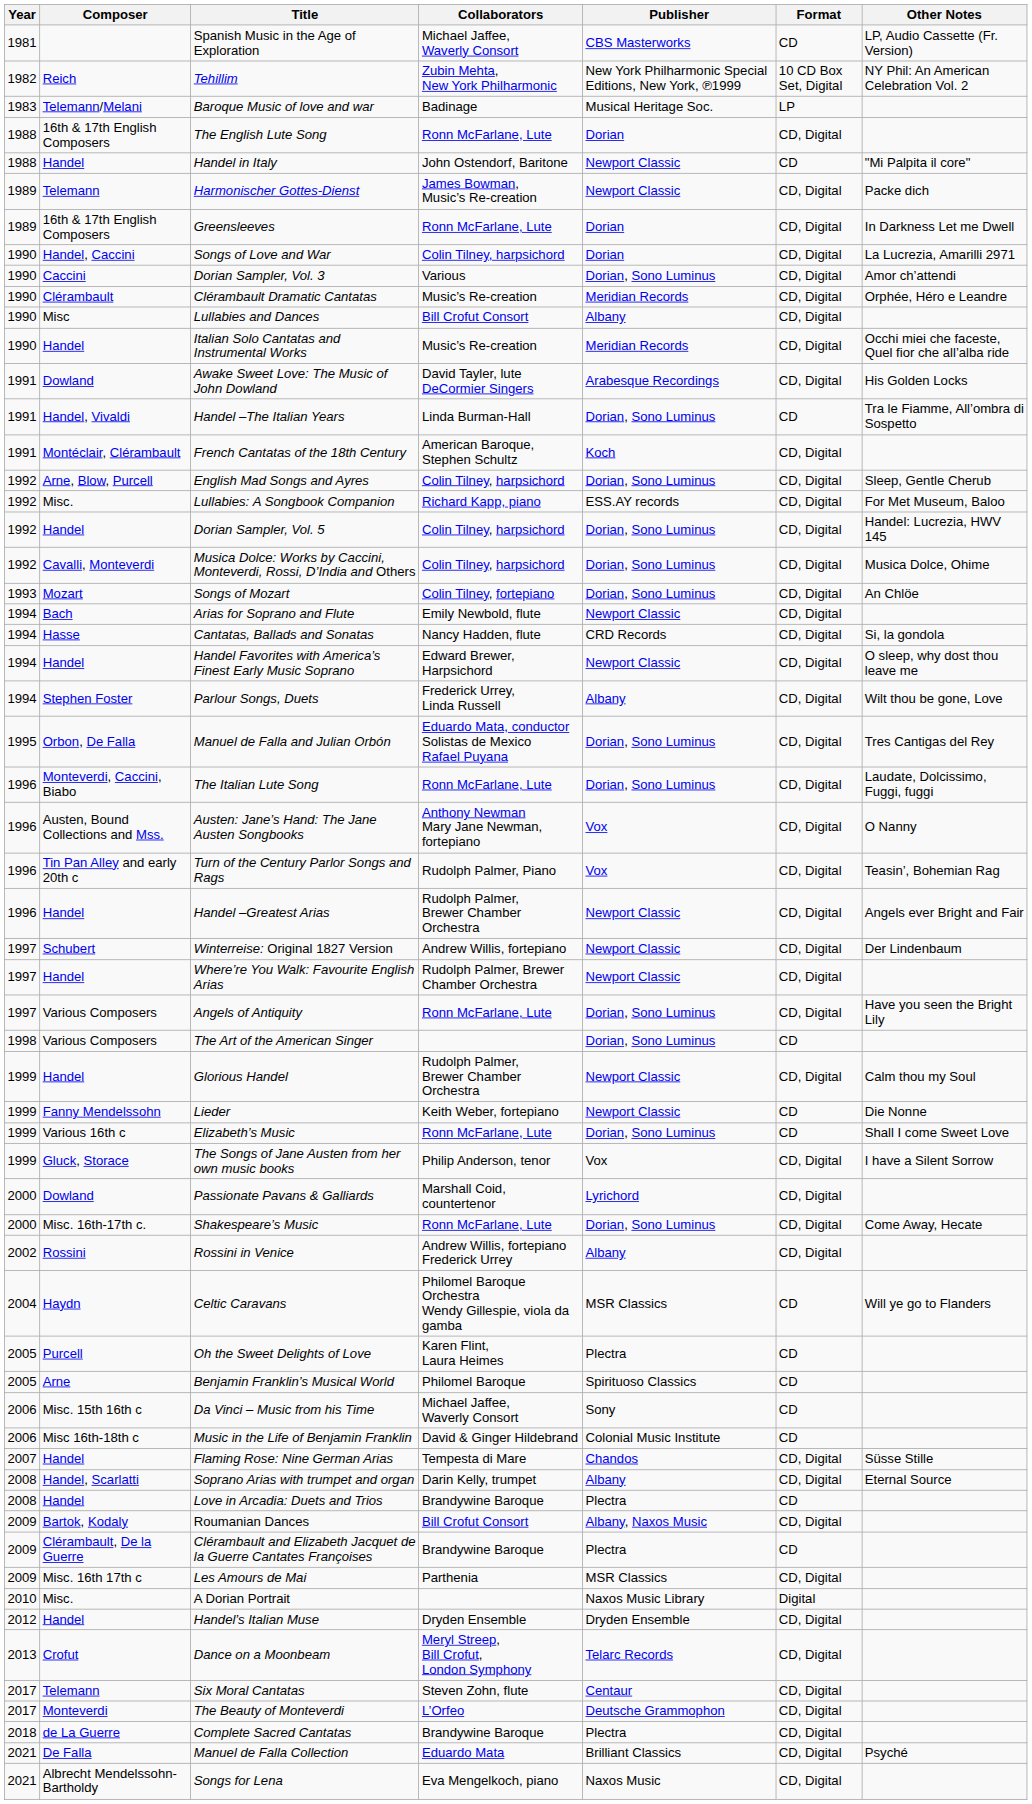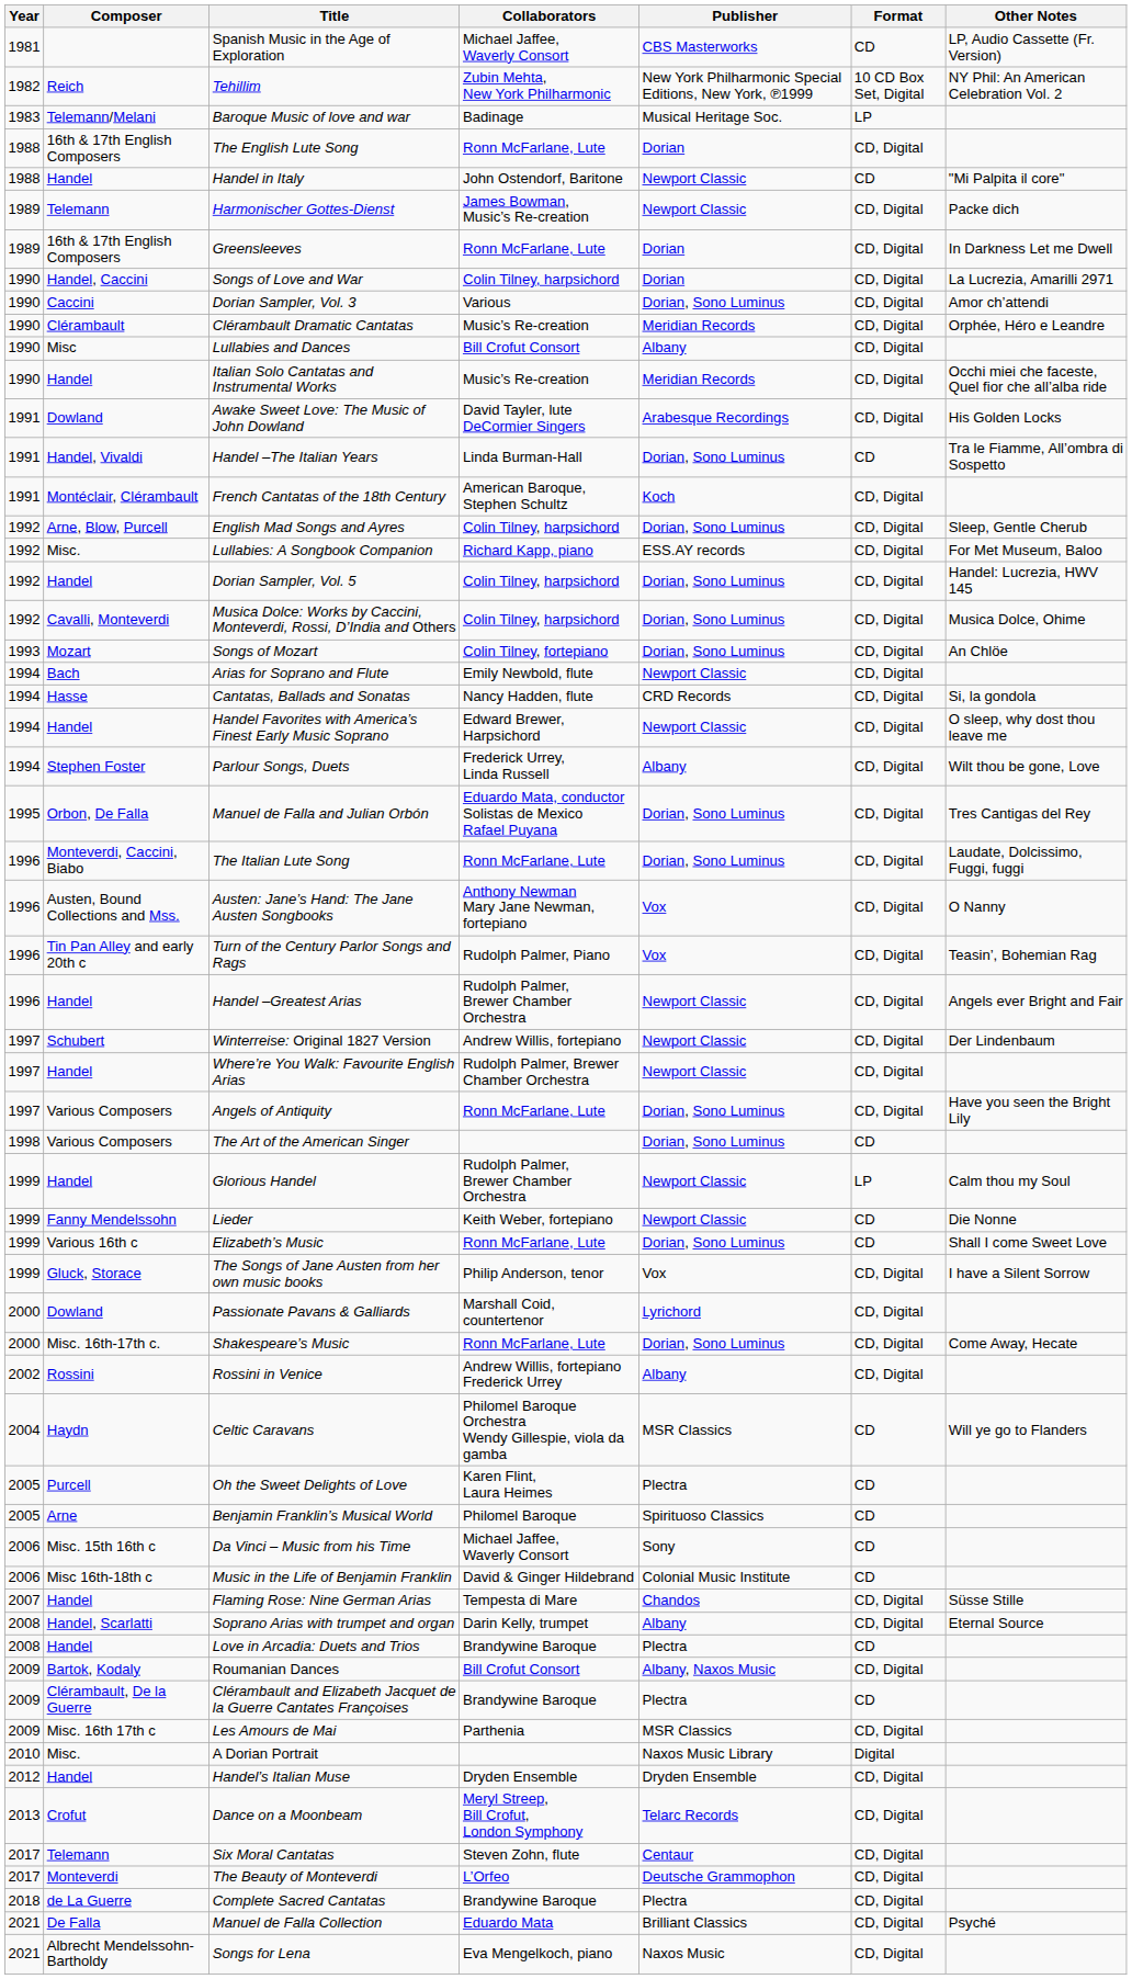Glorious Handel | Format: CD, Digital -> LP
